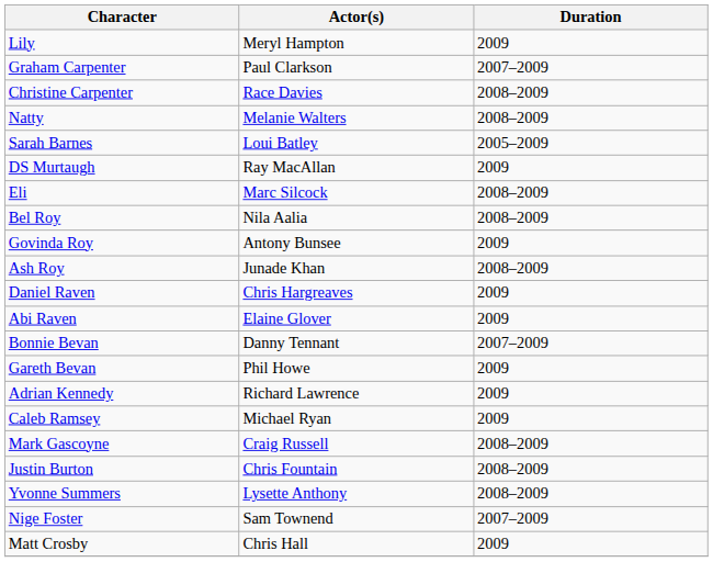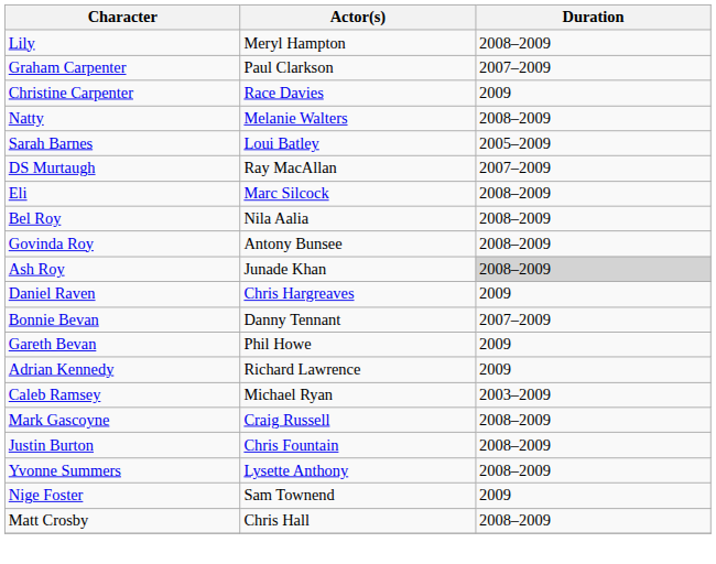Lily | Duration: 2009 -> 2008–2009
Christine Carpenter | Duration: 2008–2009 -> 2009
DS Murtaugh | Duration: 2009 -> 2007–2009
Govinda Roy | Duration: 2009 -> 2008–2009
Ash Roy | Duration: no background -> lightgrey background
- row: Abi Raven | Elaine Glover | 2009
Caleb Ramsey | Duration: 2009 -> 2003–2009
Nige Foster | Duration: 2007–2009 -> 2009
Matt Crosby | Duration: 2009 -> 2008–2009
